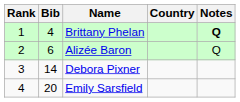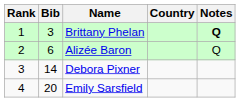Brittany Phelan | Bib: 4 -> 3
